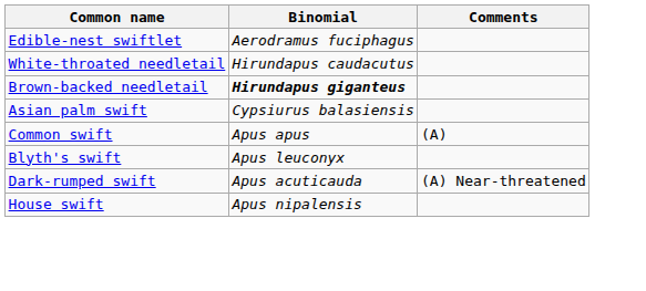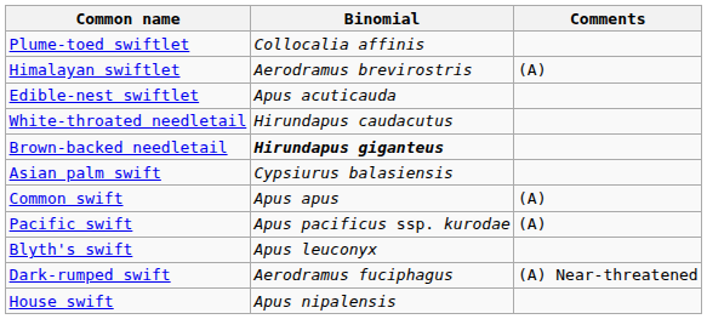+ row: Plume-toed swiftlet | Collocalia affinis
+ row: Himalayan swiftlet | Aerodramus brevirostris | (A)
Edible-nest swiftlet | Binomial: Aerodramus fuciphagus -> Apus acuticauda
+ row: Pacific swift | Apus pacificus ssp. kurodae | (A)
Dark-rumped swift | Binomial: Apus acuticauda -> Aerodramus fuciphagus
